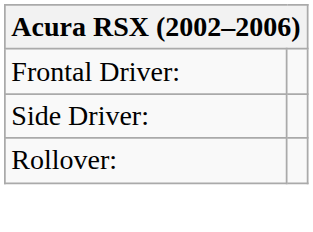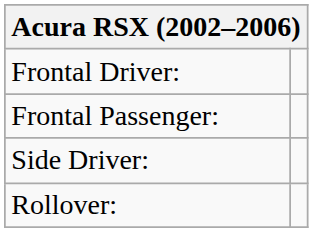+ row: Frontal Passenger:
